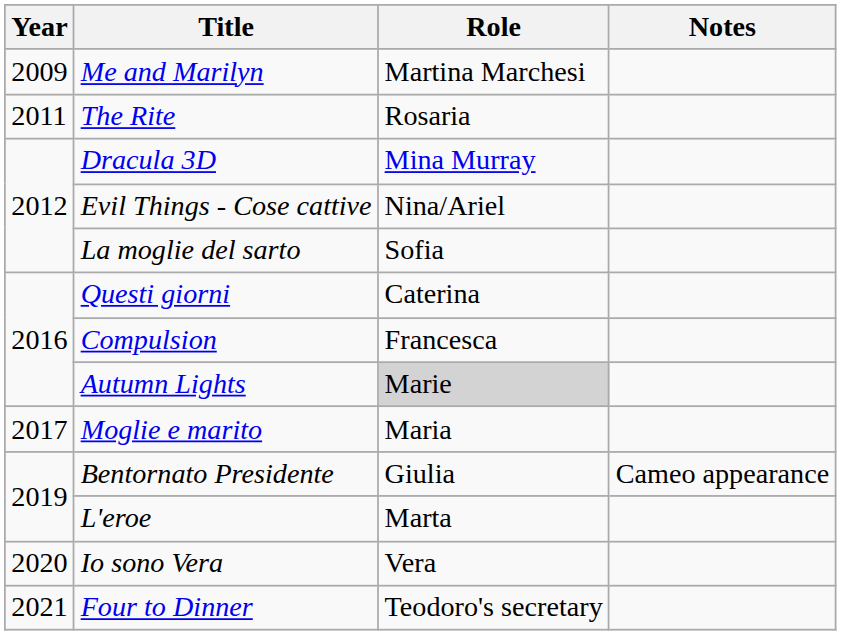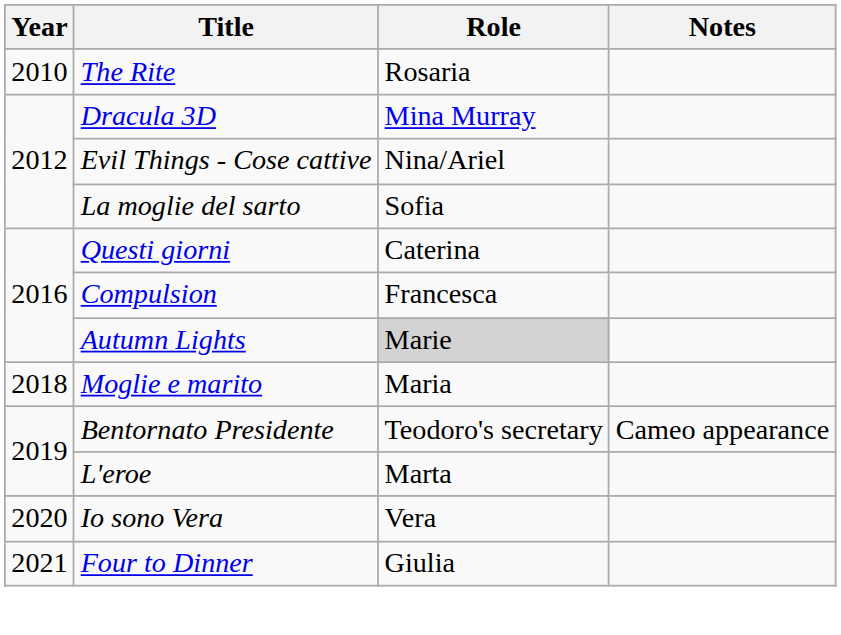- row: 2009 | Me and Marilyn | Martina Marchesi
The Rite | Year: 2011 -> 2010
Moglie e marito | Year: 2017 -> 2018
Bentornato Presidente | Role: Giulia -> Teodoro's secretary
Four to Dinner | Role: Teodoro's secretary -> Giulia
